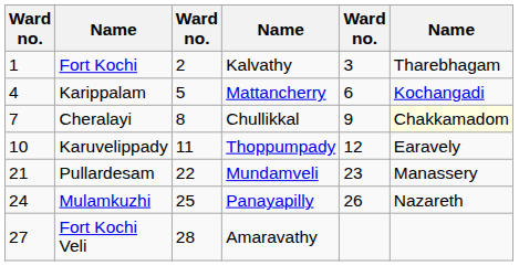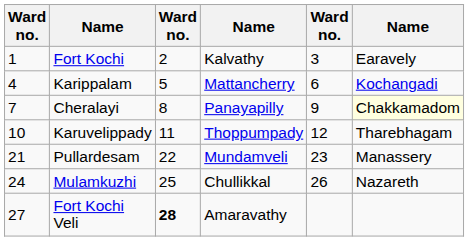Fort Kochi | column 6: Tharebhagam -> Earavely
Cheralayi | column 4: Chullikkal -> Panayapilly
Karuvelippady | column 6: Earavely -> Tharebhagam
Mulamkuzhi | column 4: Panayapilly -> Chullikkal
Fort Kochi Veli | column 3: normal -> bold
